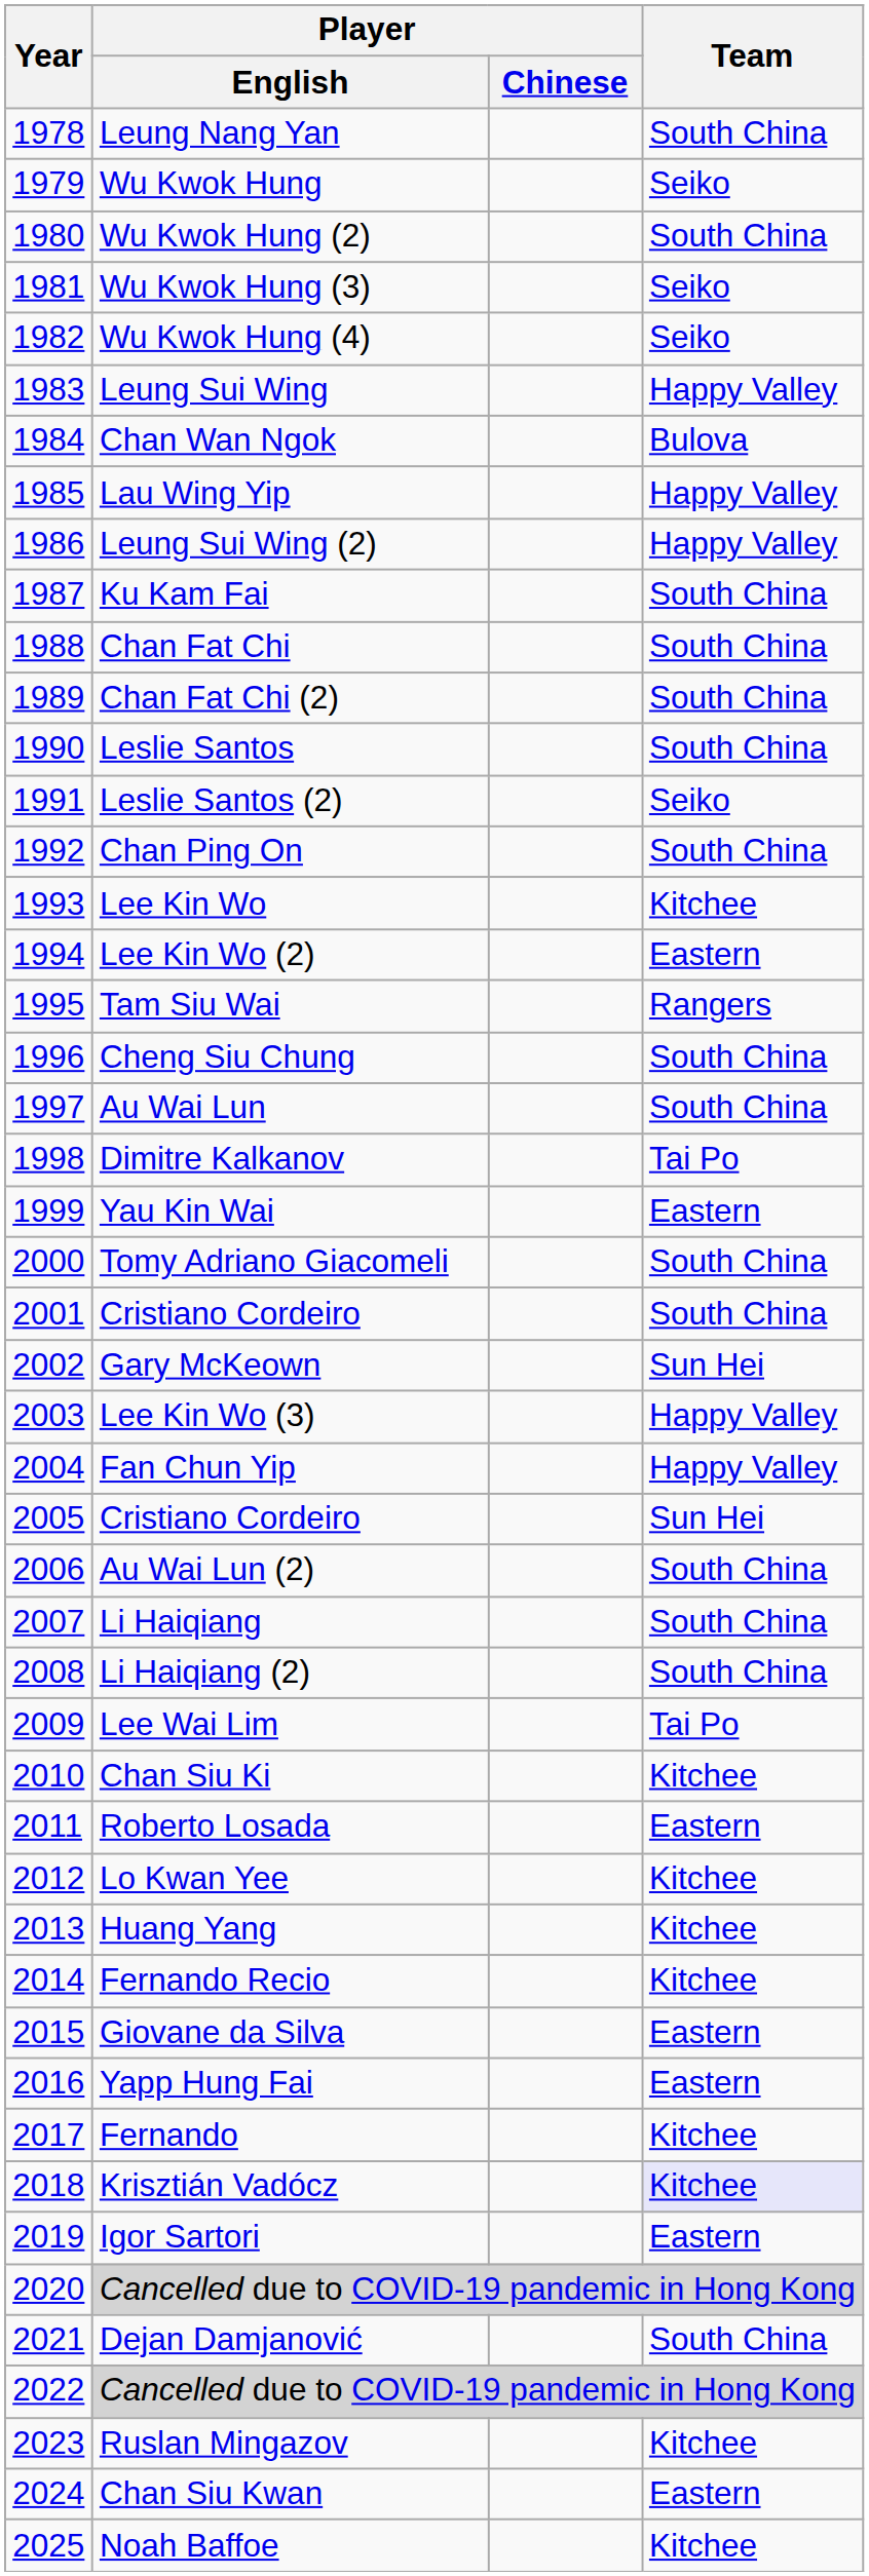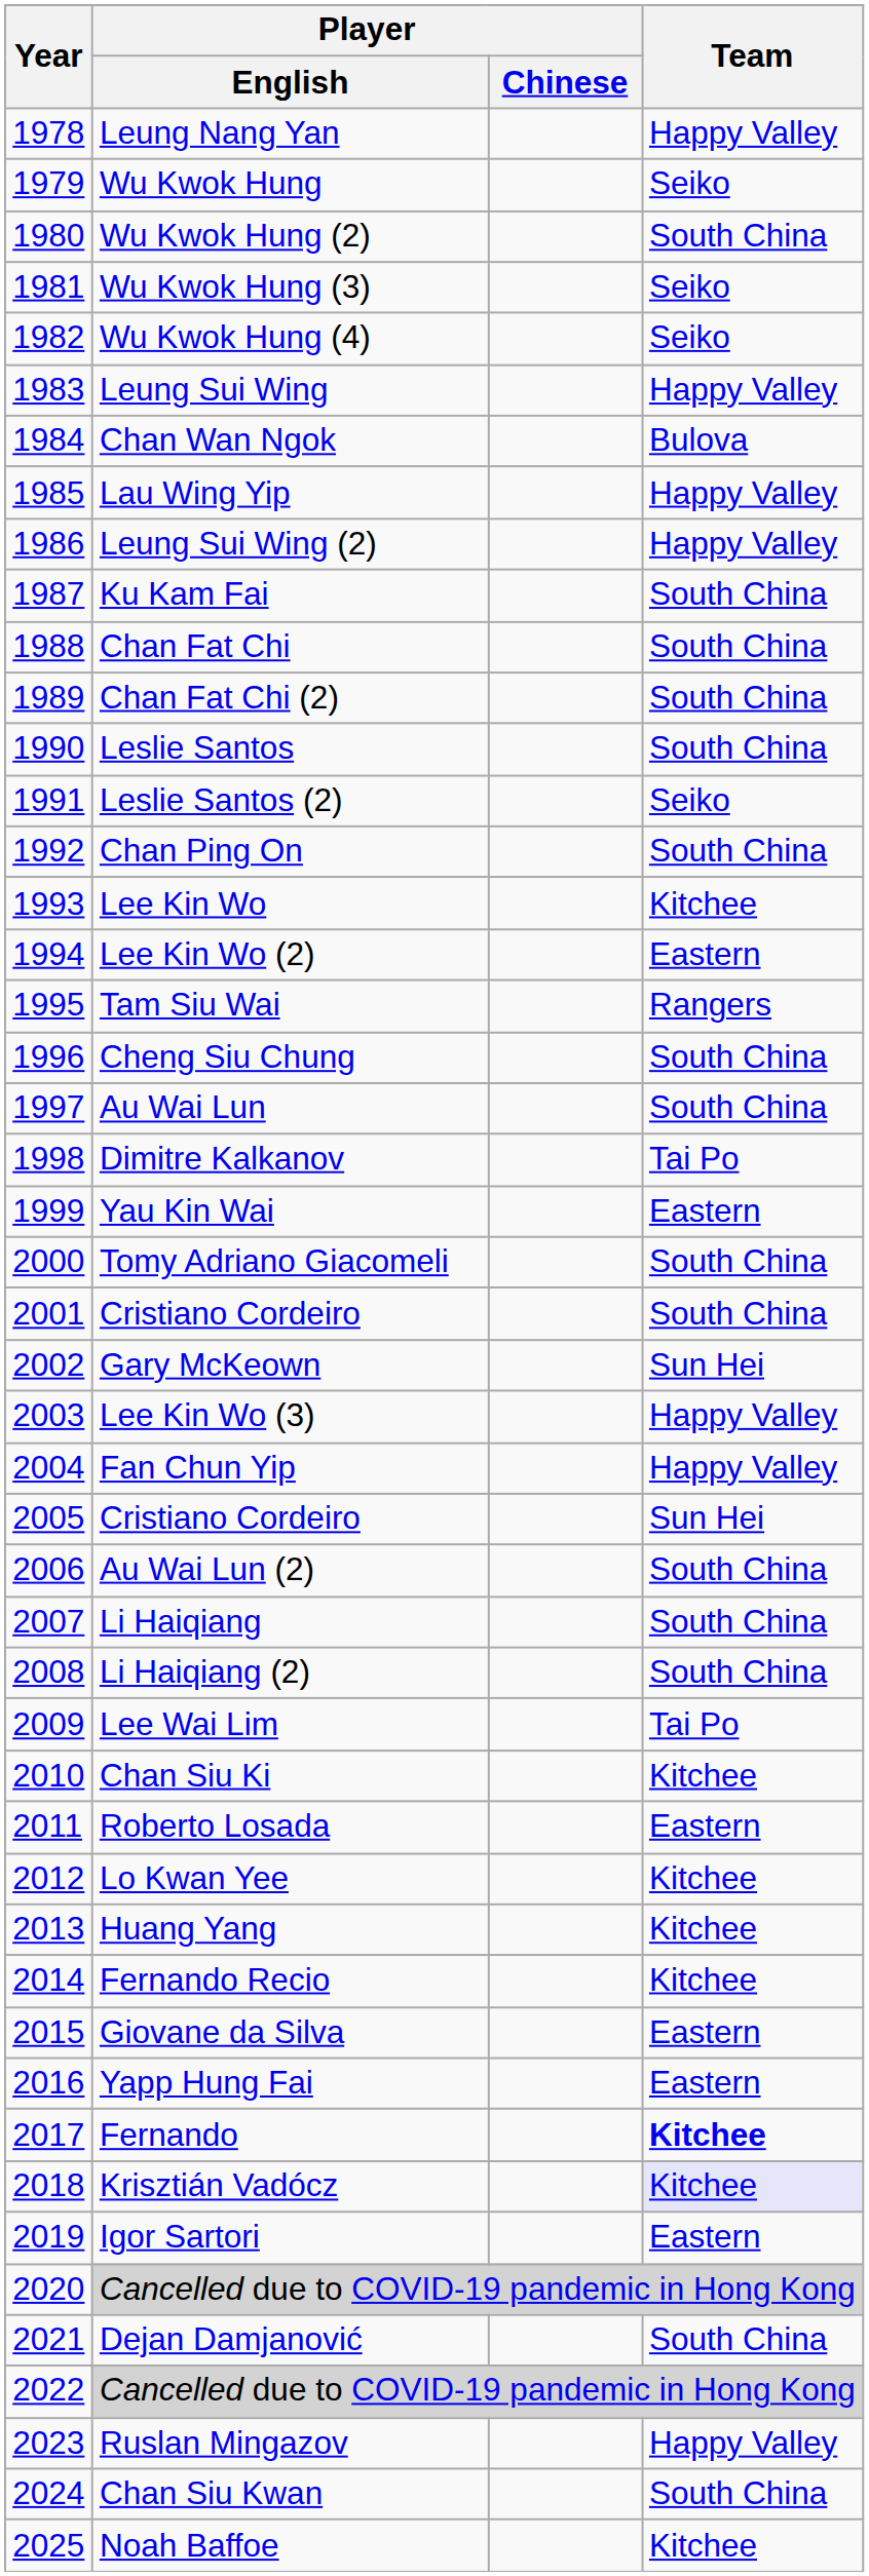Leung Nang Yan | Team: South China -> Happy Valley
Fernando | Team: normal -> bold
Ruslan Mingazov | Team: Kitchee -> Happy Valley
Chan Siu Kwan | Team: Eastern -> South China
